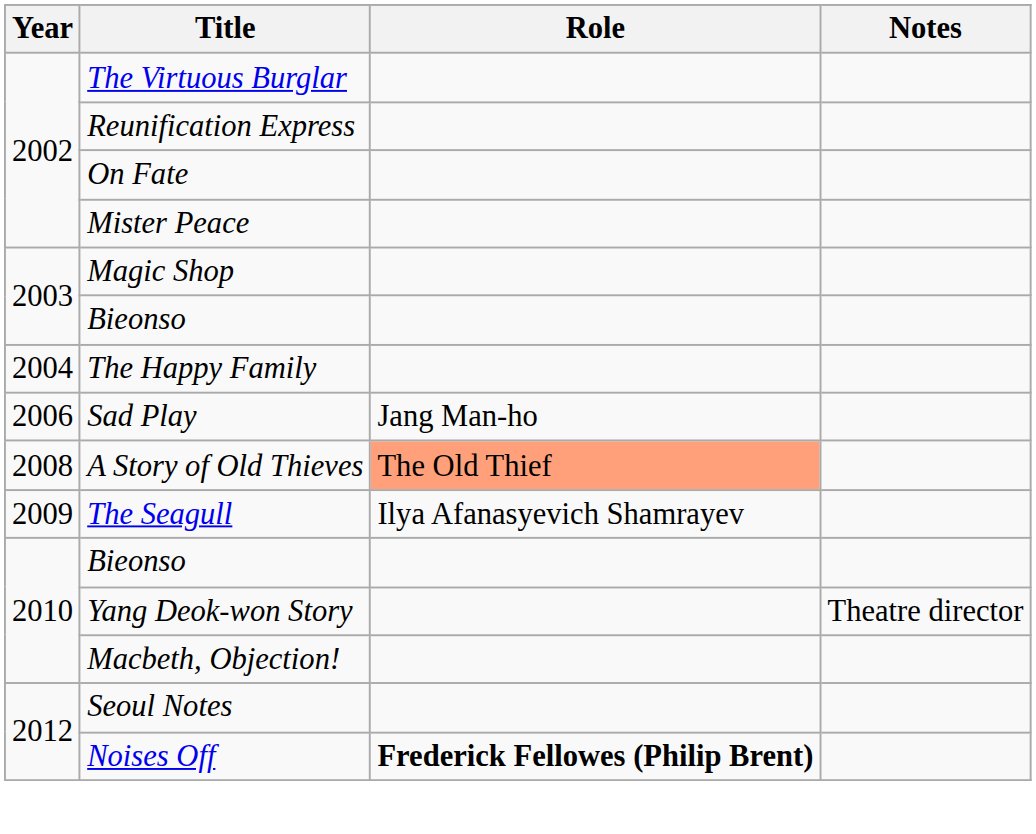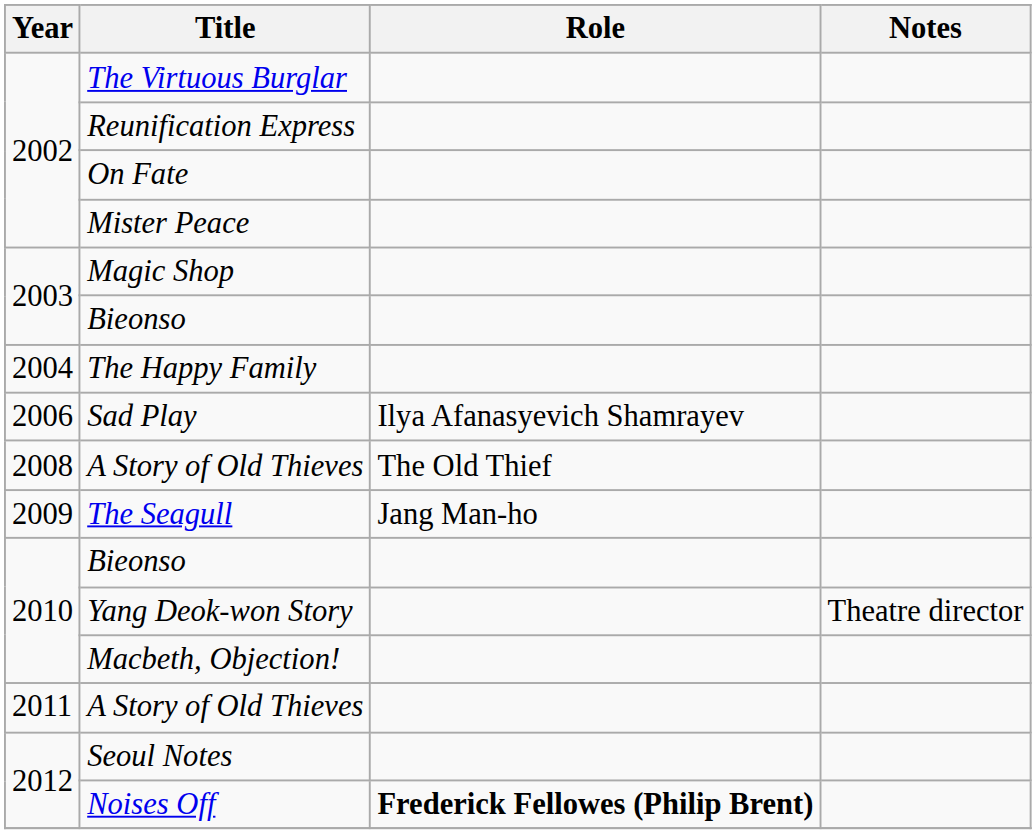Sad Play | Role: Jang Man-ho -> Ilya Afanasyevich Shamrayev
2008 / A Story of Old Thieves | Role: lightsalmon background -> no background
The Seagull | Role: Ilya Afanasyevich Shamrayev -> Jang Man-ho
+ row: 2011 | A Story of Old Thieves
